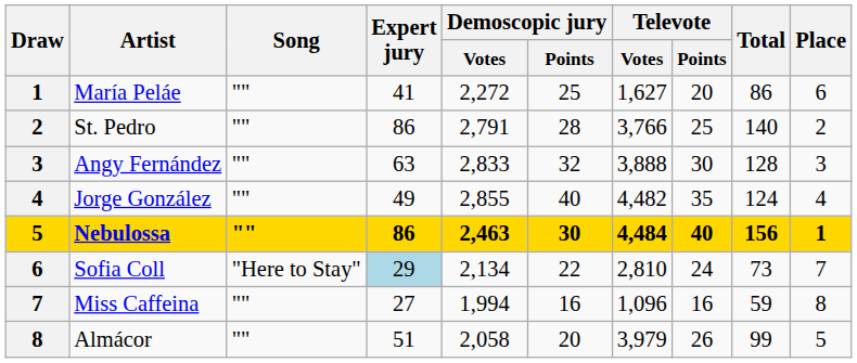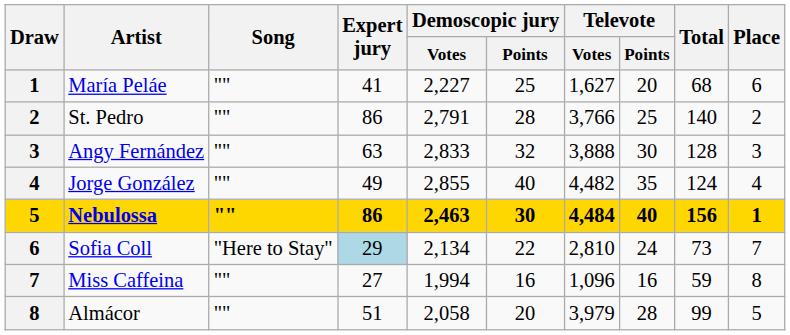María Peláe | Demoscopic jury / Votes: 2,272 -> 2,227
María Peláe | Total: 86 -> 68
Almácor | Televote / Points: 26 -> 28
